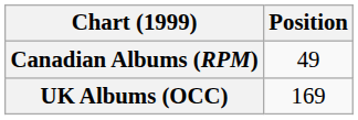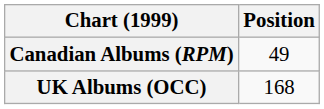UK Albums (OCC) | Position: 169 -> 168
